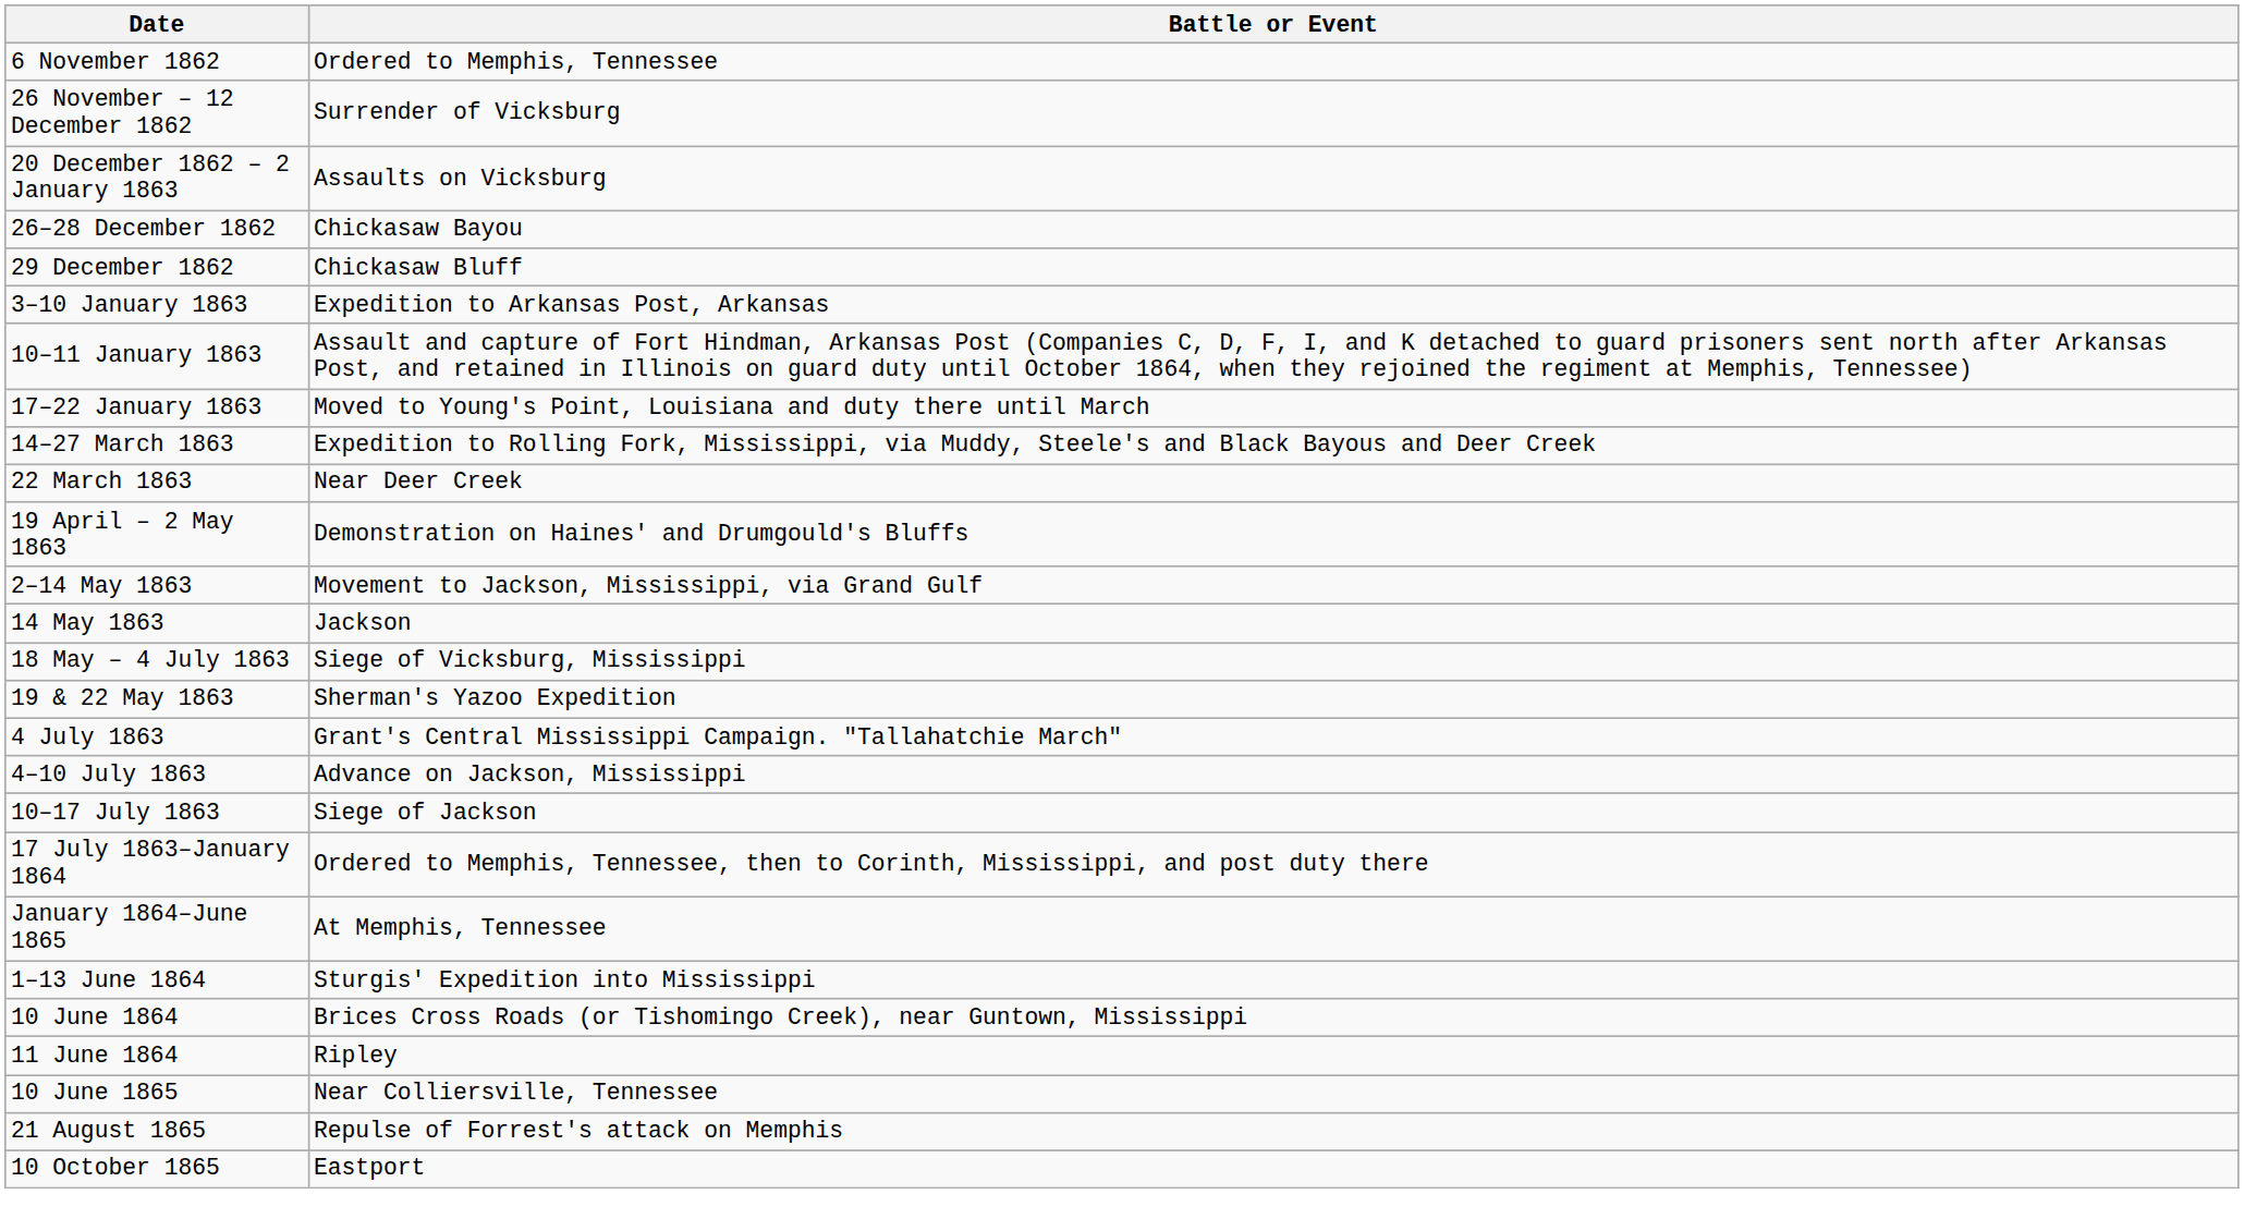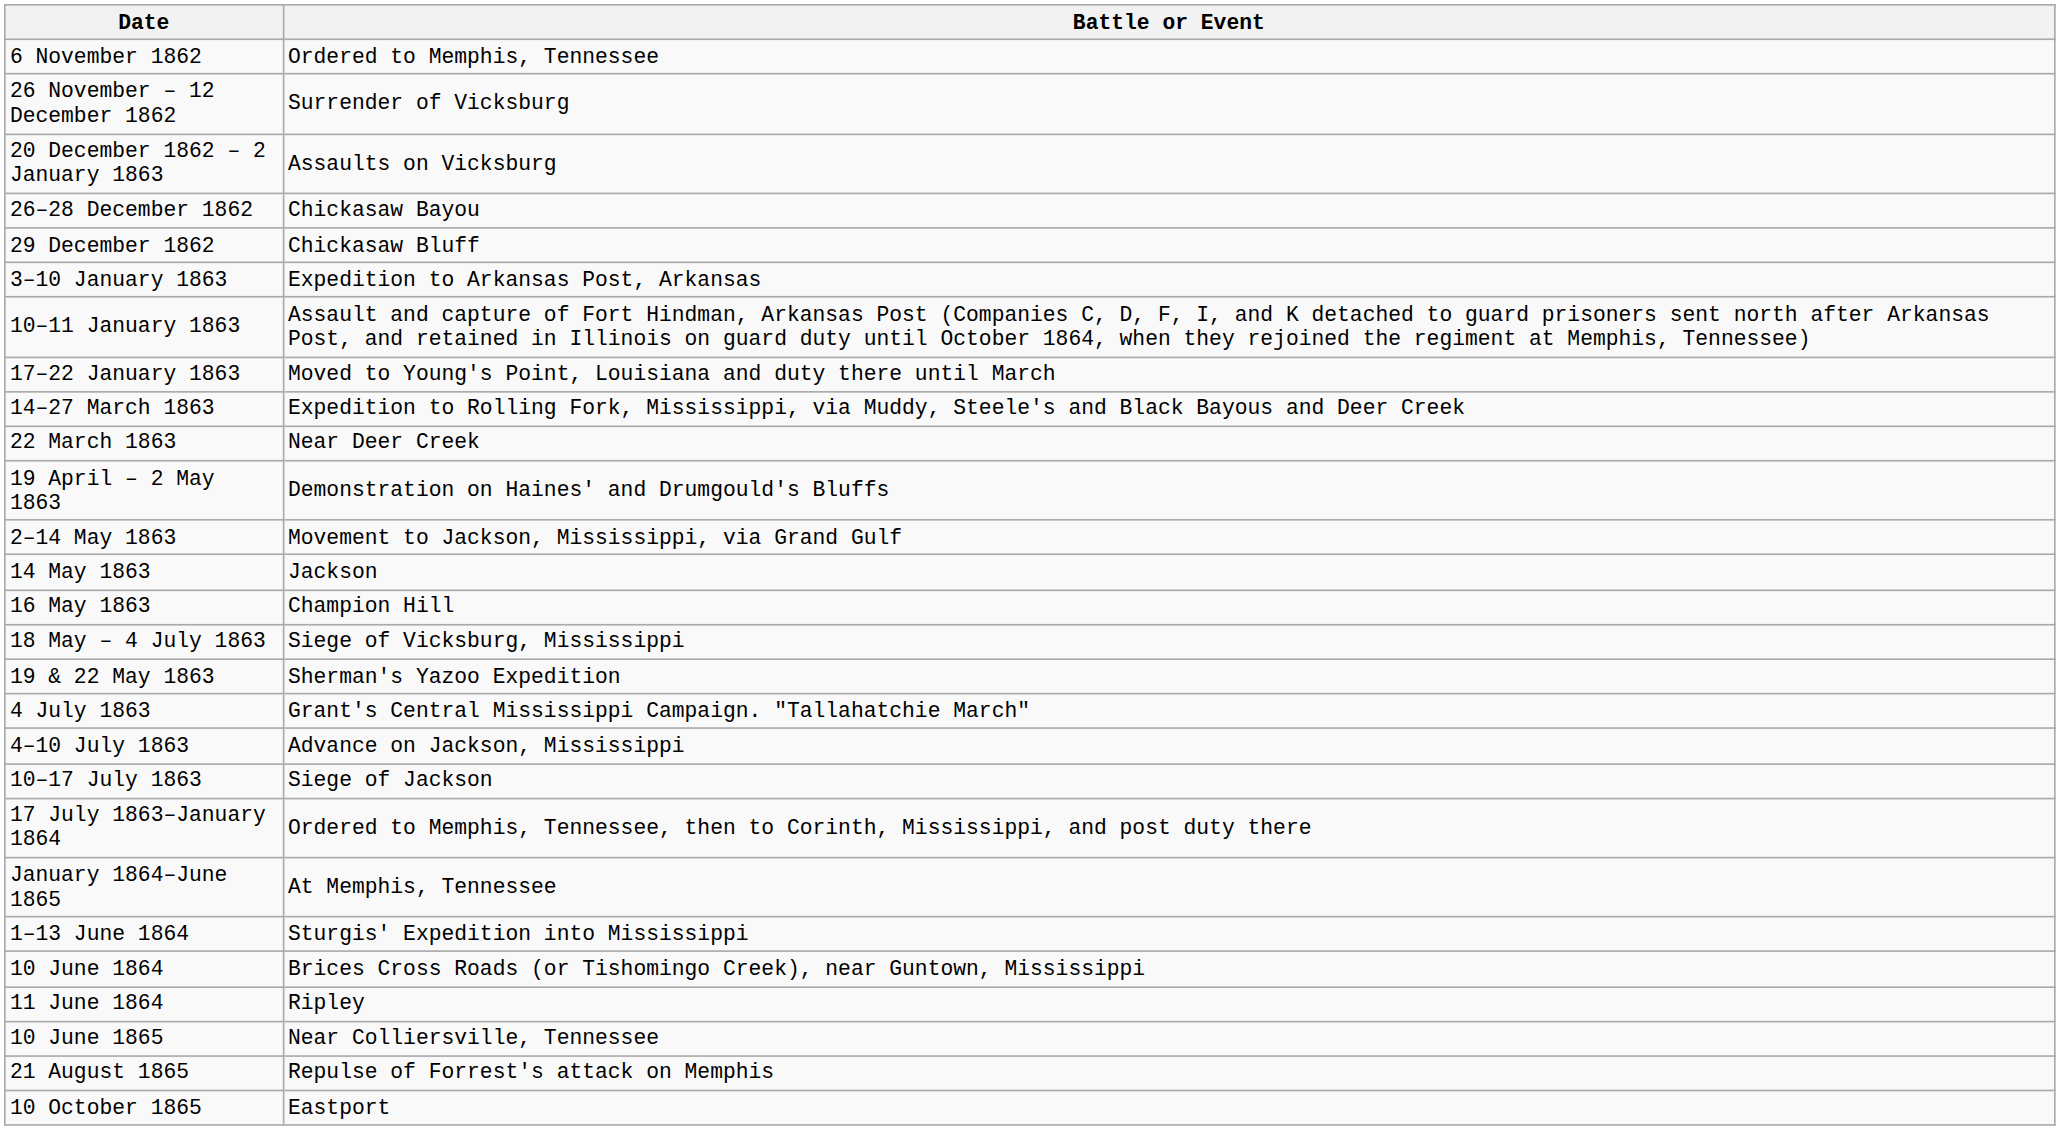+ row: 16 May 1863 | Champion Hill
